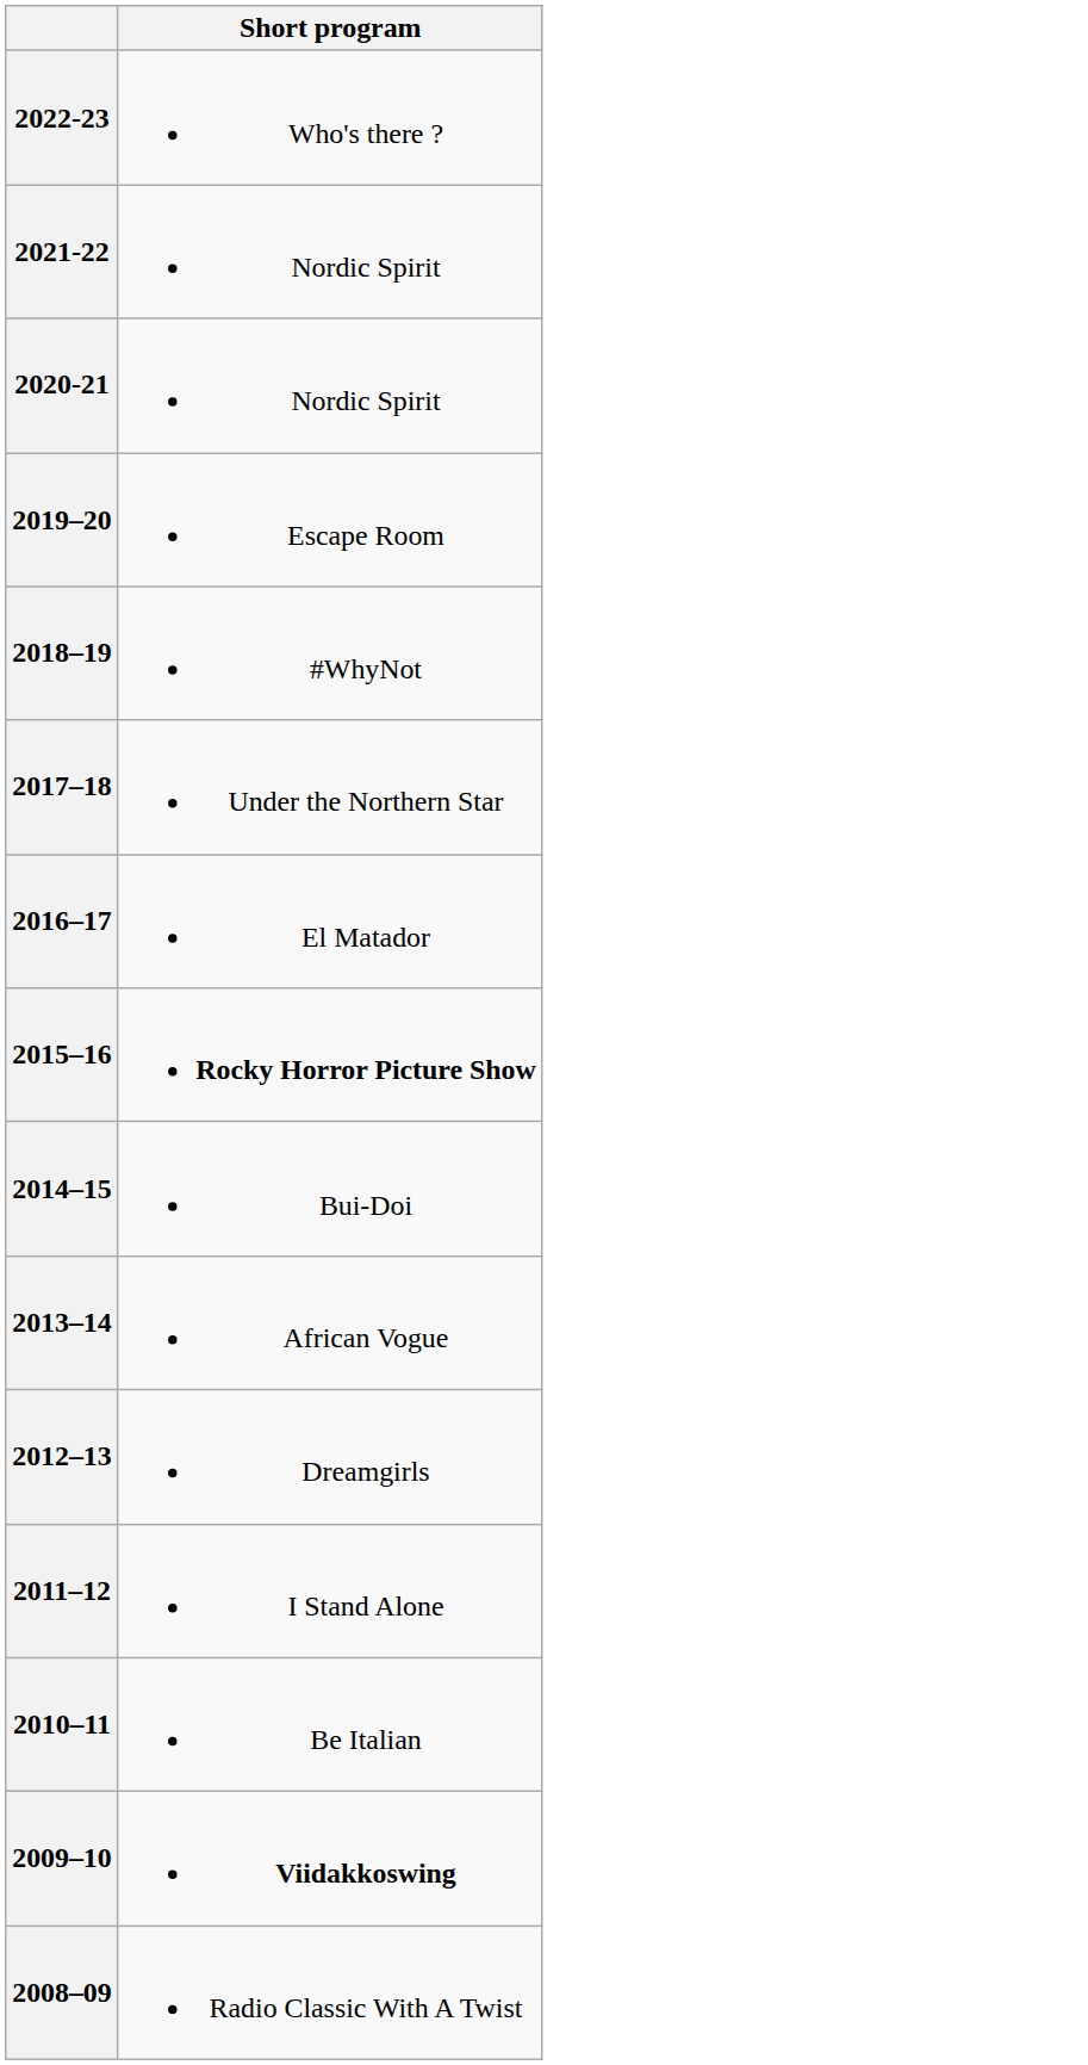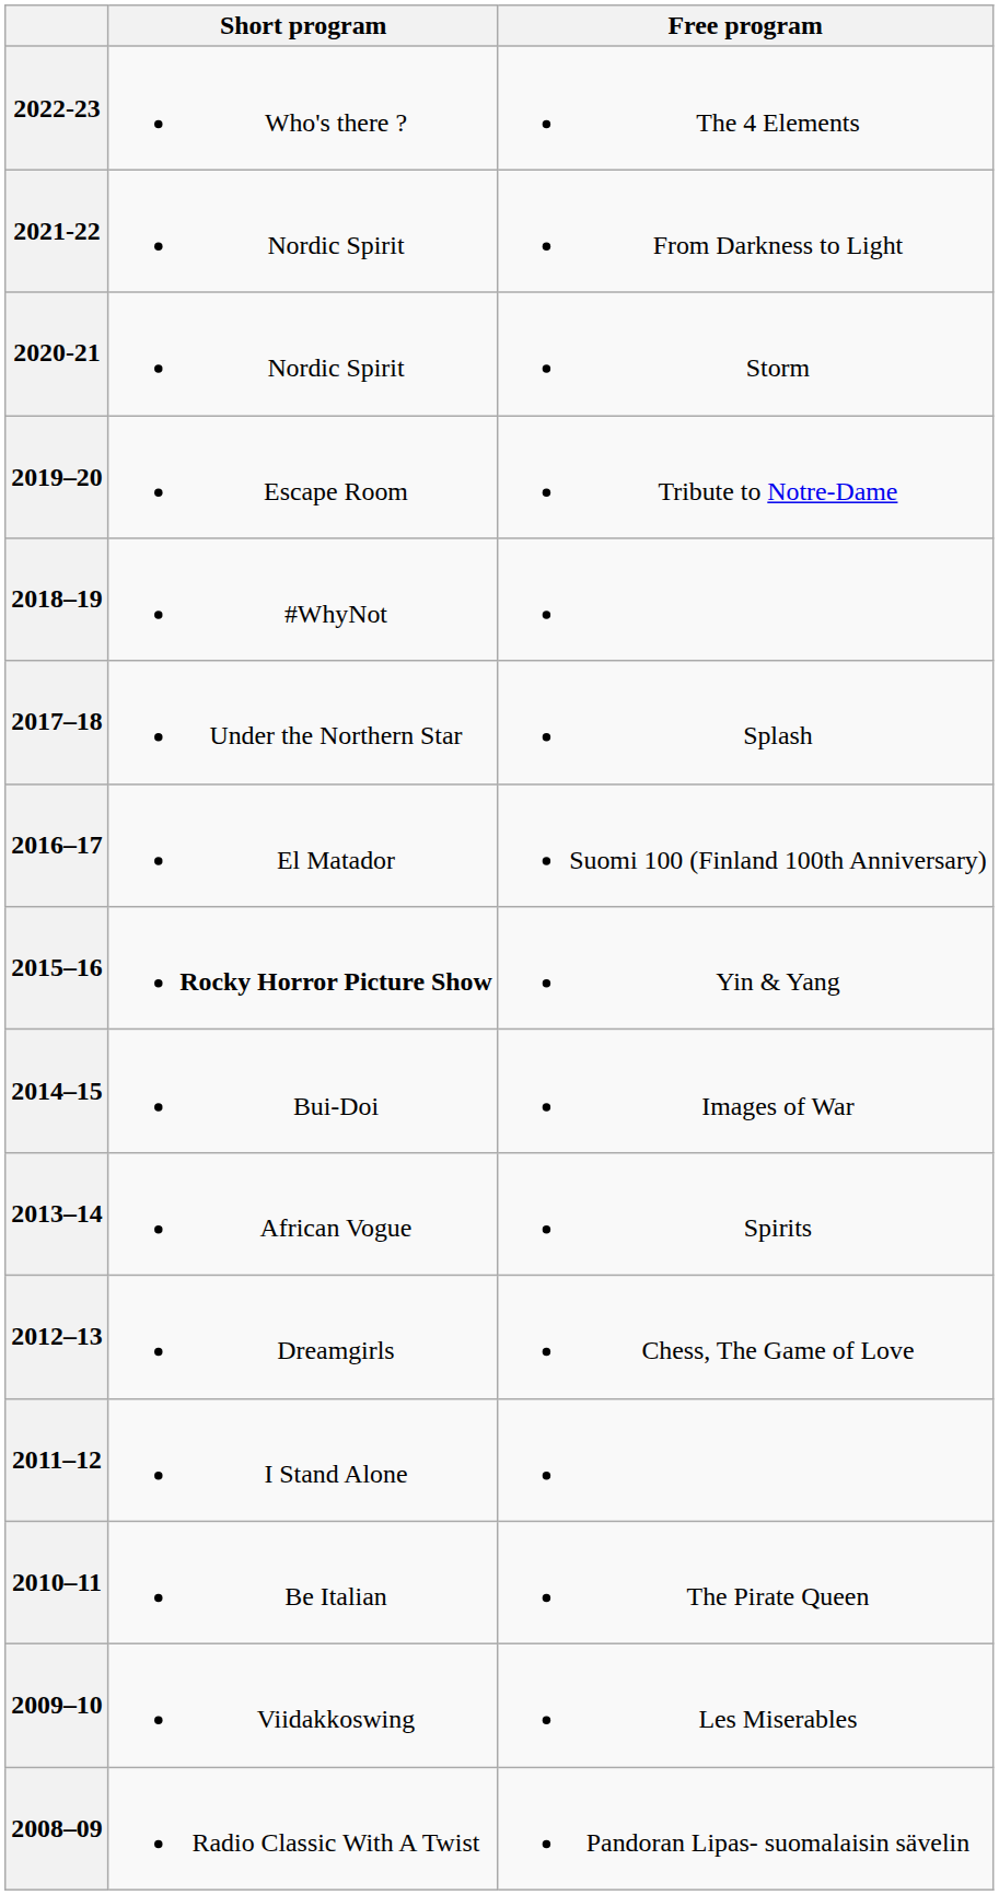+ column: Free program | The 4 Elements | From Darkness to Light | Storm | Tribute to Notre-Dame | Splash | Suomi 100 (Finland 100th Anniversary) | Yin & Yang | Images of War | Spirits | Chess, The Game of Love | The Pirate Queen | Les Miserables | Pandoran Lipas- suomalaisin sävelin
2009–10 | Short program: bold -> normal
